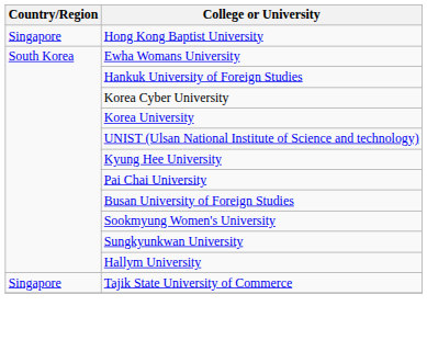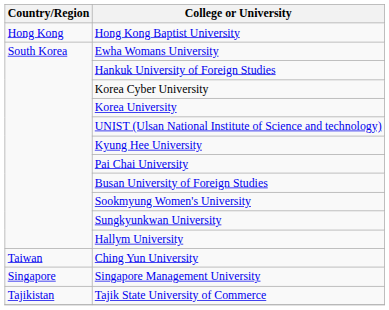Hong Kong Baptist University | Country/Region: Singapore -> Hong Kong
+ row: Taiwan | Ching Yun University
+ row: Singapore | Singapore Management University
Tajik State University of Commerce | Country/Region: Singapore -> Tajikistan
